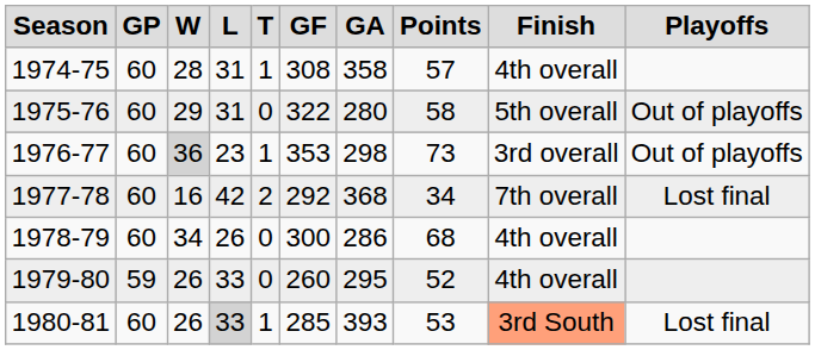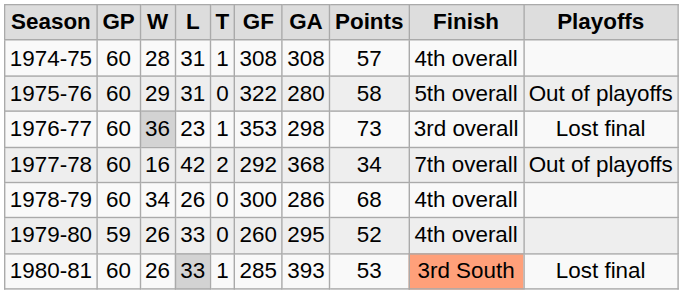1974-75 | GA: 358 -> 308
1976-77 | Playoffs: Out of playoffs -> Lost final
1977-78 | Playoffs: Lost final -> Out of playoffs
